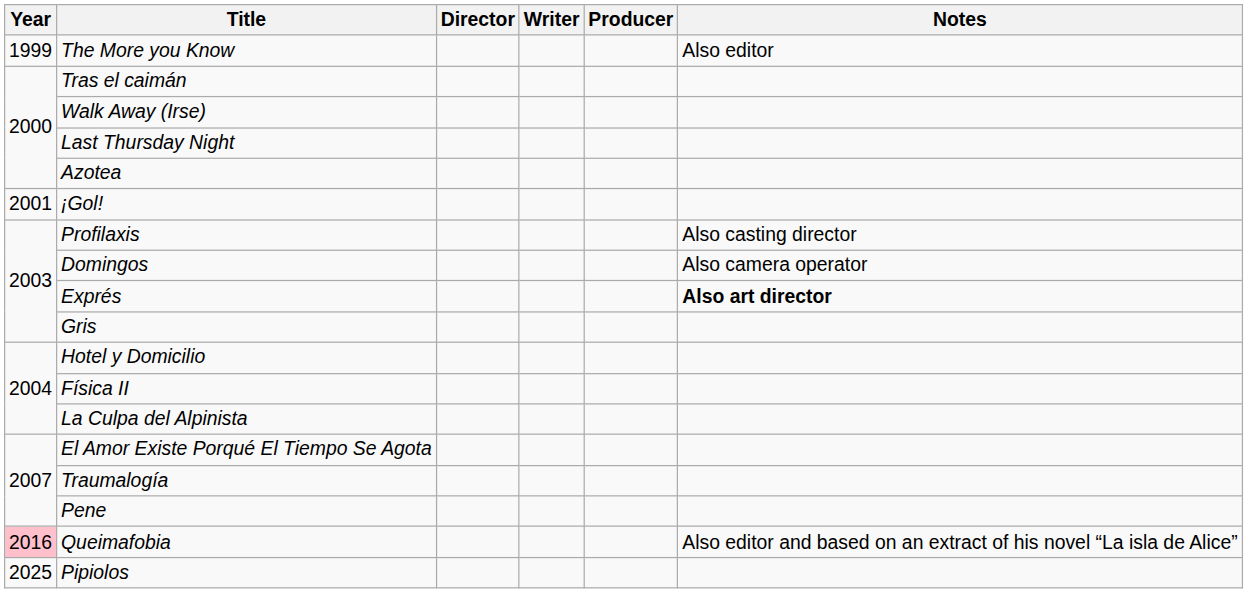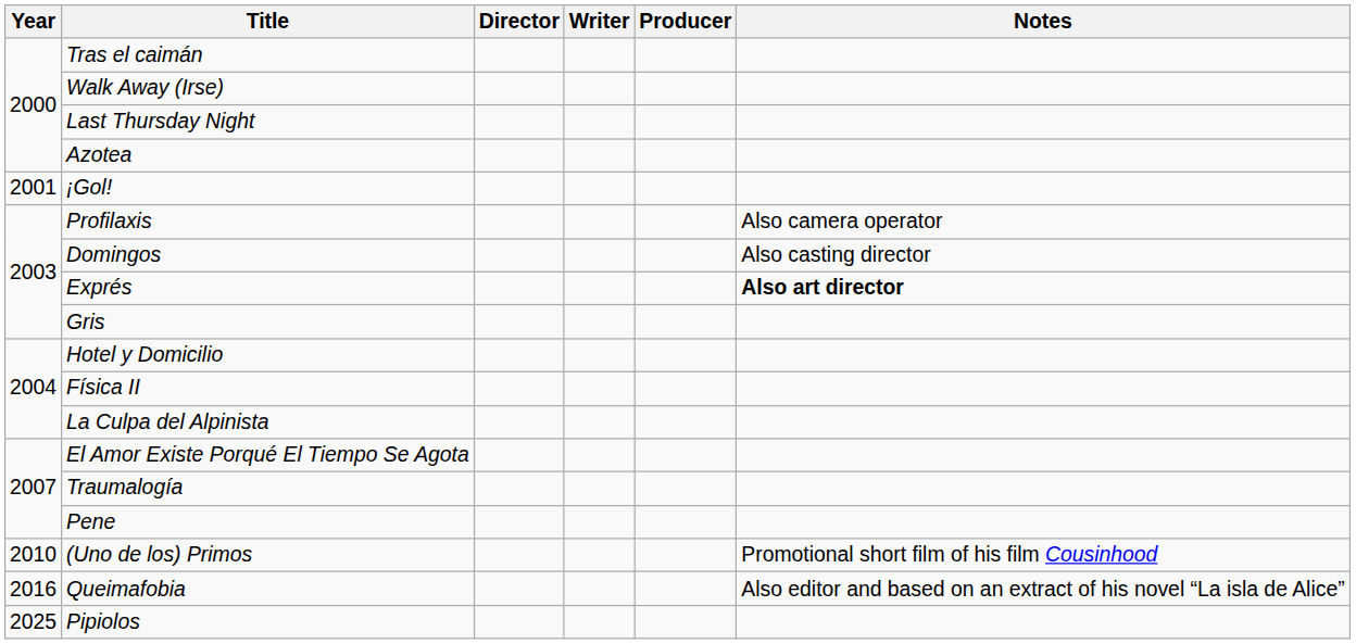- row: 1999 | The More you Know | Also editor
Profilaxis | Notes: Also casting director -> Also camera operator
Domingos | Notes: Also camera operator -> Also casting director
+ row: 2010 | (Uno de los) Primos | Promotional short film of his film Cousinhood
Queimafobia | Year: pink background -> no background
